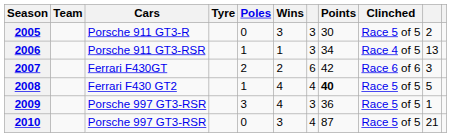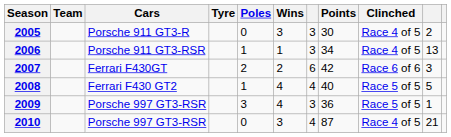2005 | Clinched: Race 5 of 5 -> Race 4 of 5
2008 | Points: bold -> normal
2010 | Clinched: Race 5 of 5 -> Race 4 of 5
